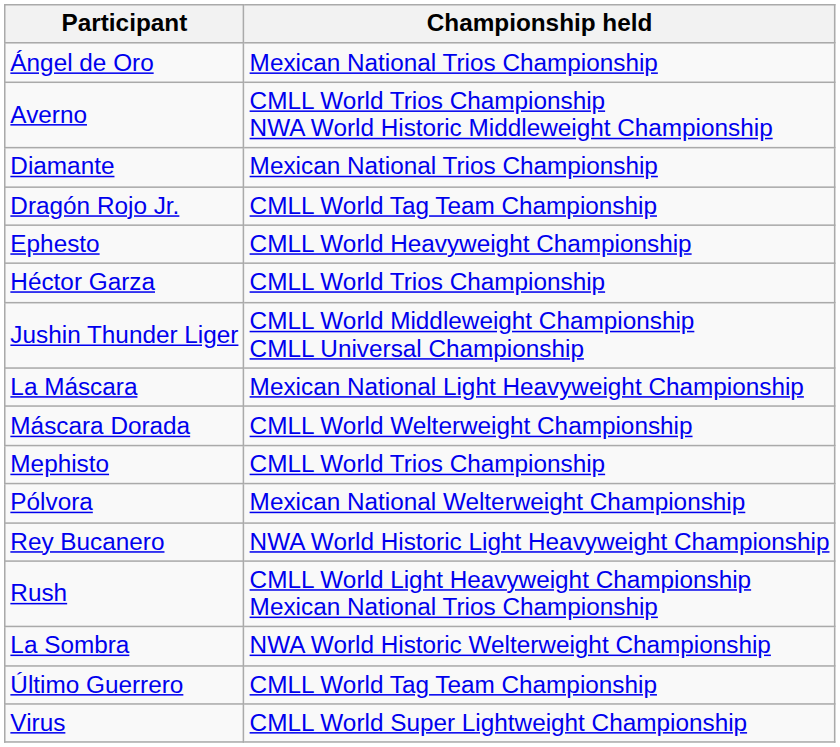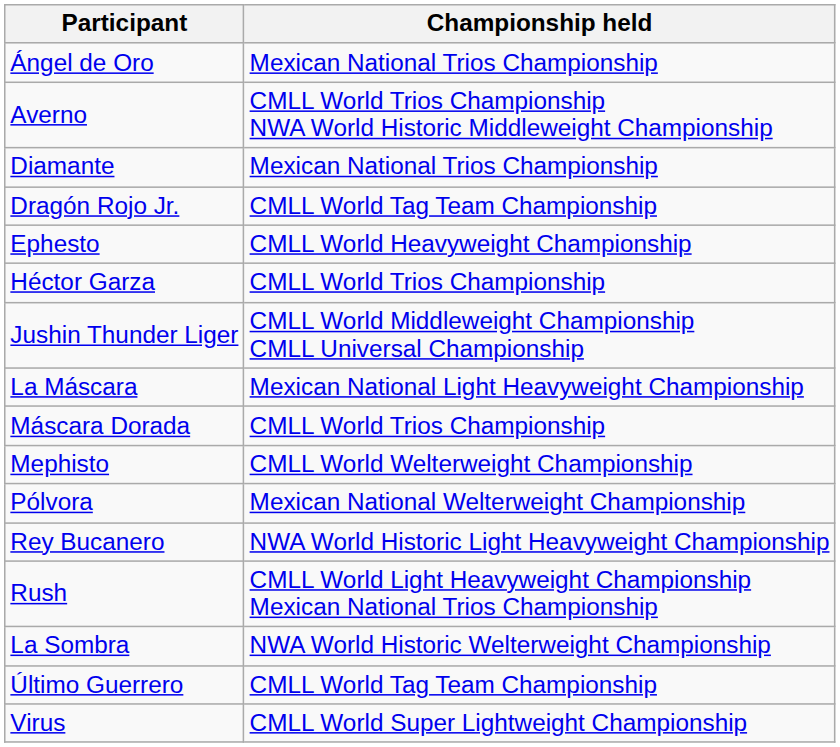Máscara Dorada | Championship held: CMLL World Welterweight Championship -> CMLL World Trios Championship
Mephisto | Championship held: CMLL World Trios Championship -> CMLL World Welterweight Championship
